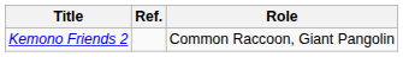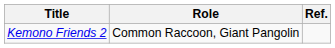columns swapped: Role <-> Ref.
